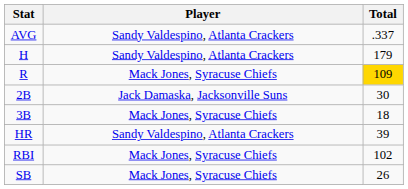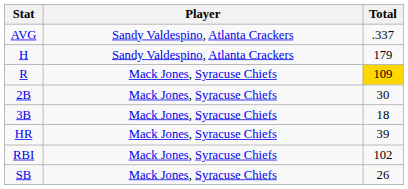2B | Player: Jack Damaska, Jacksonville Suns -> Mack Jones, Syracuse Chiefs
HR | Player: Sandy Valdespino, Atlanta Crackers -> Mack Jones, Syracuse Chiefs
